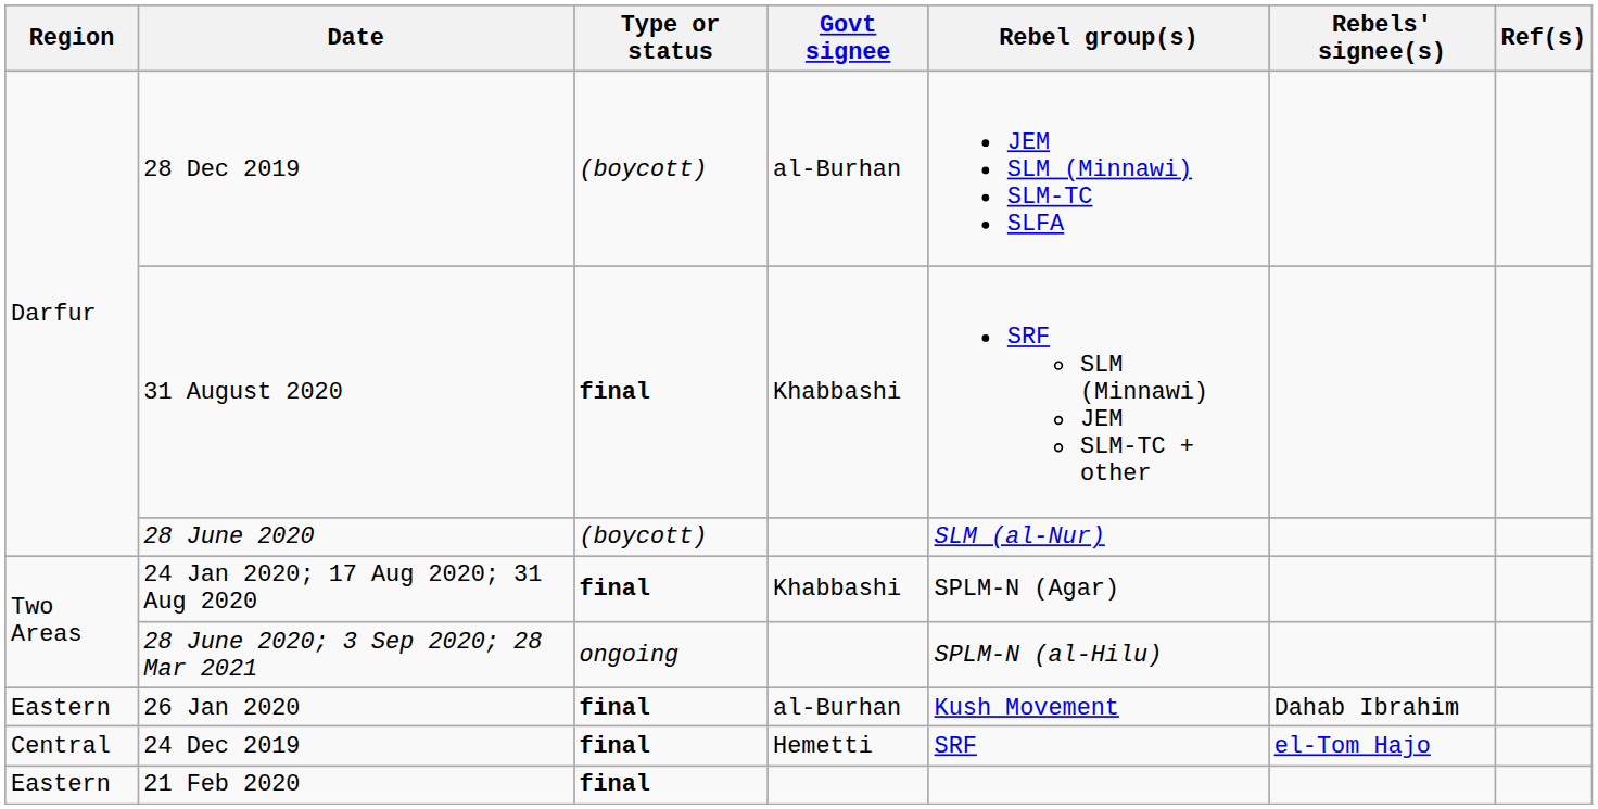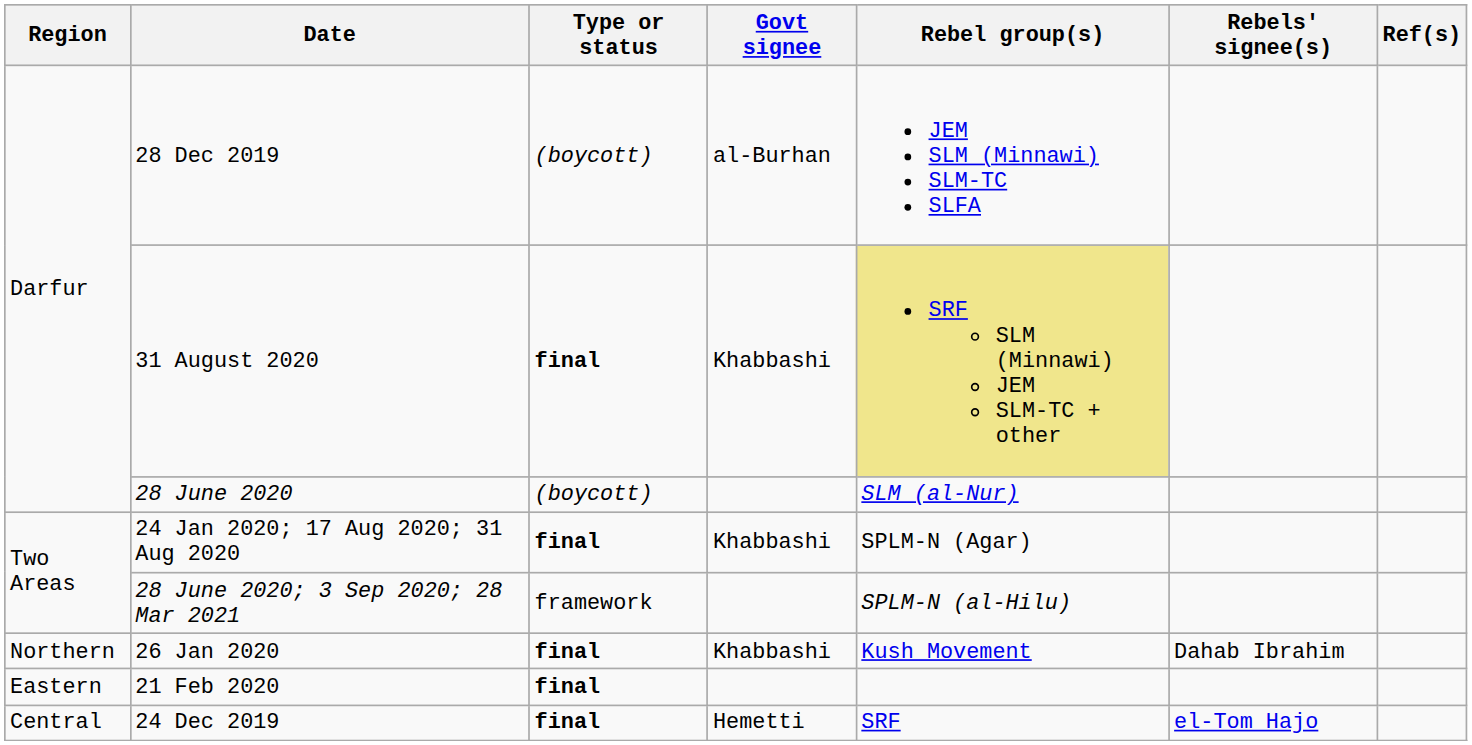31 August 2020 | Rebel group(s): no background -> khaki background
28 June 2020; 3 Sep 2020; 28 Mar 2021 | Type or status: ongoing -> framework
26 Jan 2020 | Region: Eastern -> Northern
26 Jan 2020 | Govt signee: al-Burhan -> Khabbashi
rows swapped: 24 Dec 2019 <-> 21 Feb 2020
